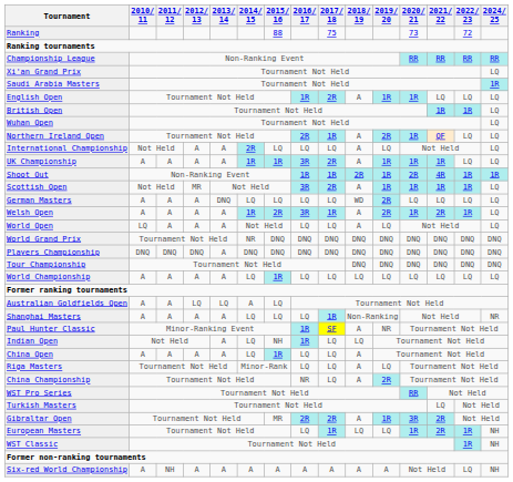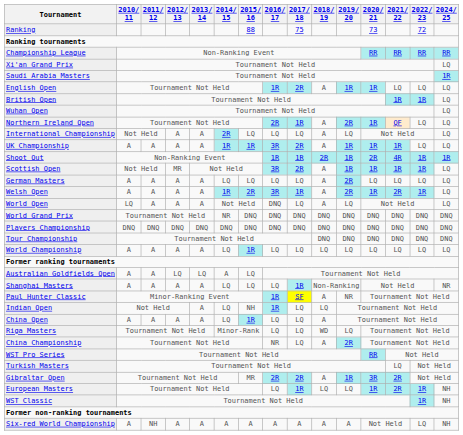German Masters | 2013/ 14: DNQ -> A
German Masters | 2018/ 19: WD -> A
World Open | 2016/ 17: LQ -> DNQ
Players Championship | 2013/ 14: A -> DNQ
Riga Masters | 2018/ 19: A -> WD
